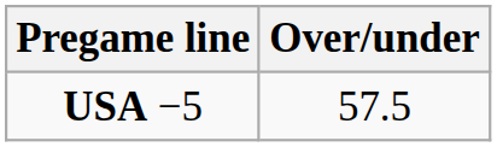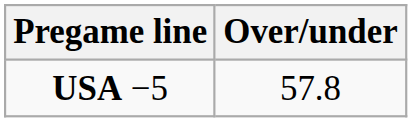USA −5 | Over/under: 57.5 -> 57.8
